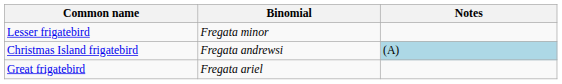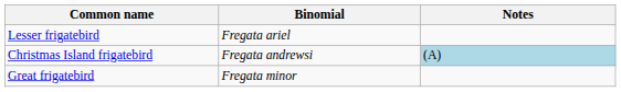Lesser frigatebird | Binomial: Fregata minor -> Fregata ariel
Great frigatebird | Binomial: Fregata ariel -> Fregata minor
